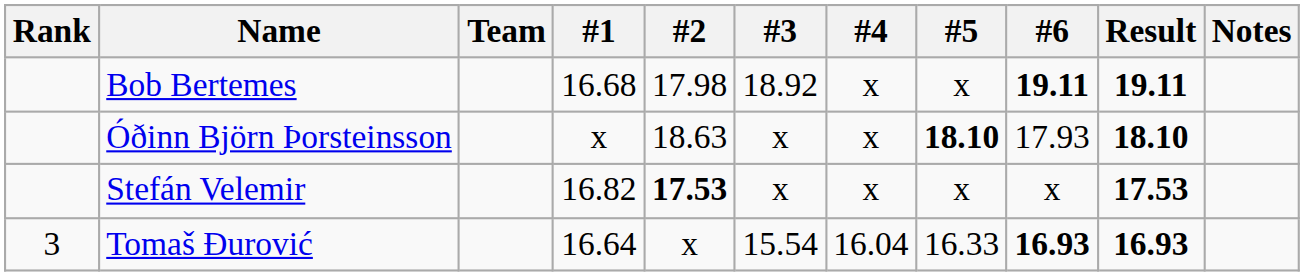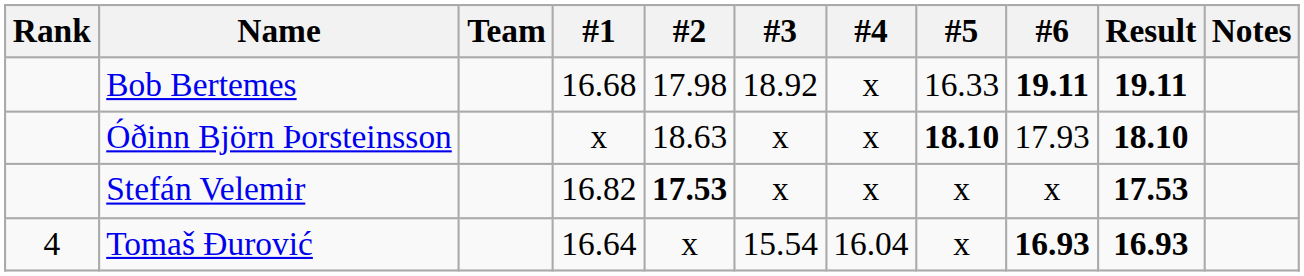Bob Bertemes | #5: x -> 16.33
Tomaš Ðurović | Rank: 3 -> 4
Tomaš Ðurović | #5: 16.33 -> x
